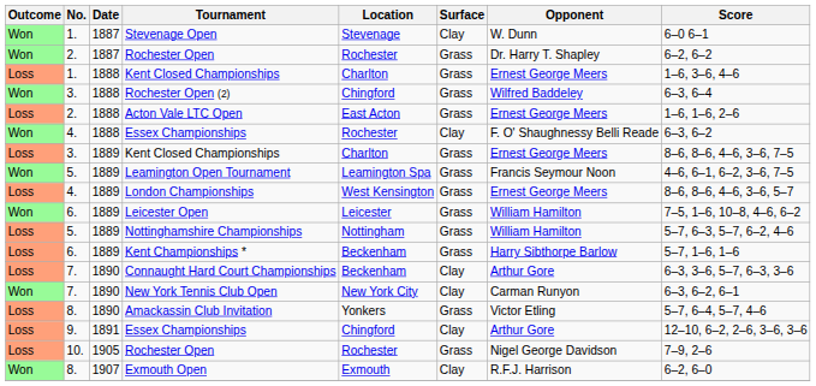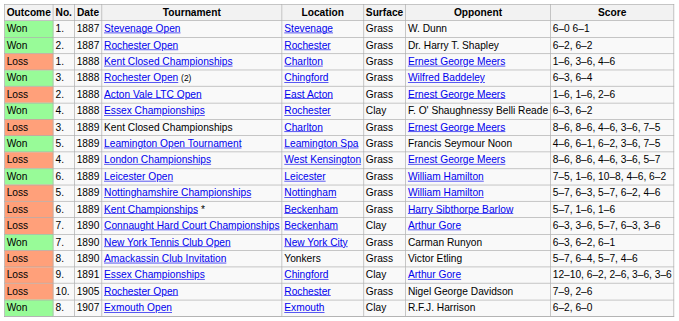Stevenage Open | Surface: Clay -> Grass
New York Tennis Club Open | Surface: Clay -> Grass
